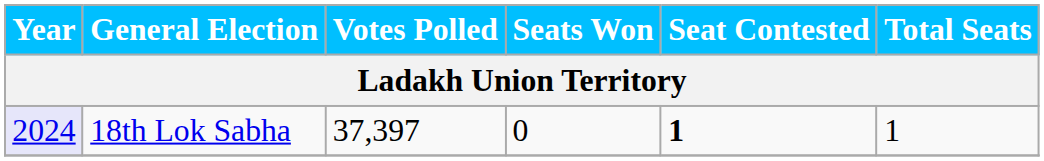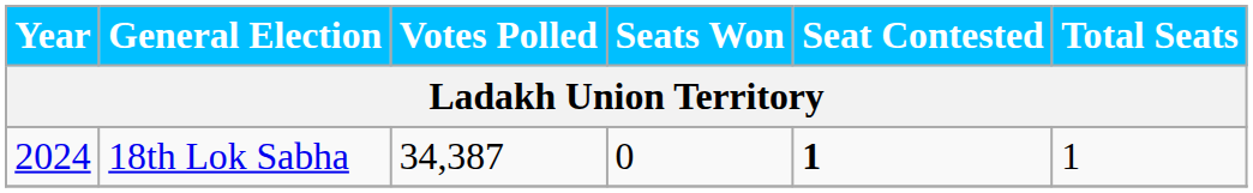18th Lok Sabha | Year: lavender background -> no background
18th Lok Sabha | Votes Polled: 37,397 -> 34,387
